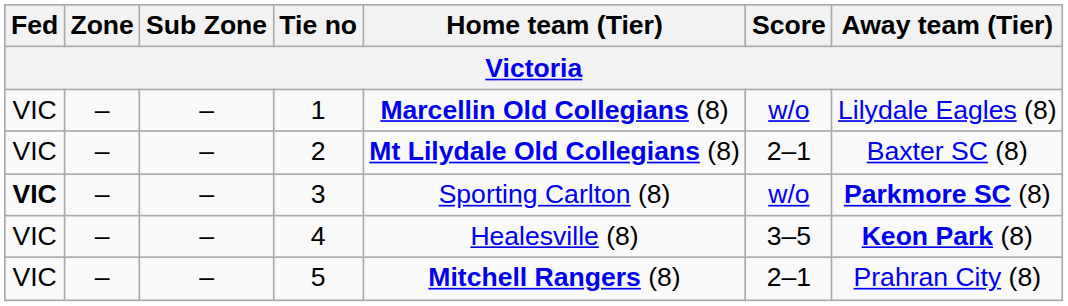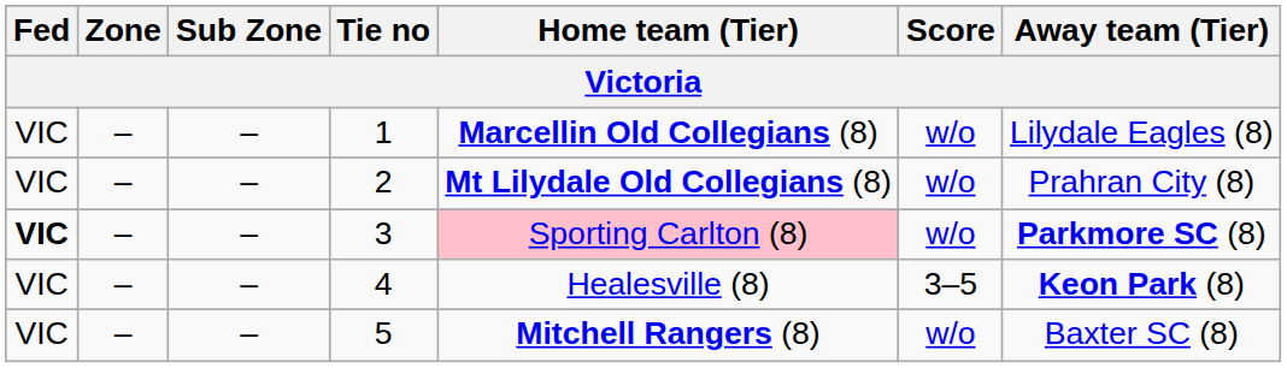2 | Score: 2–1 -> w/o
2 | Away team (Tier): Baxter SC (8) -> Prahran City (8)
3 | Home team (Tier): no background -> pink background
5 | Score: 2–1 -> w/o
5 | Away team (Tier): Prahran City (8) -> Baxter SC (8)
